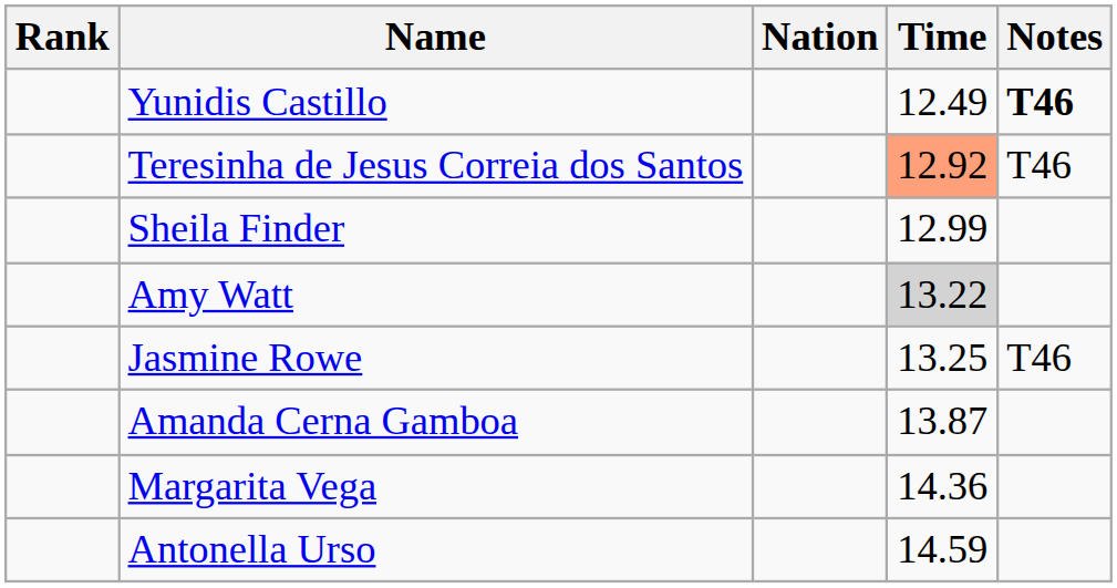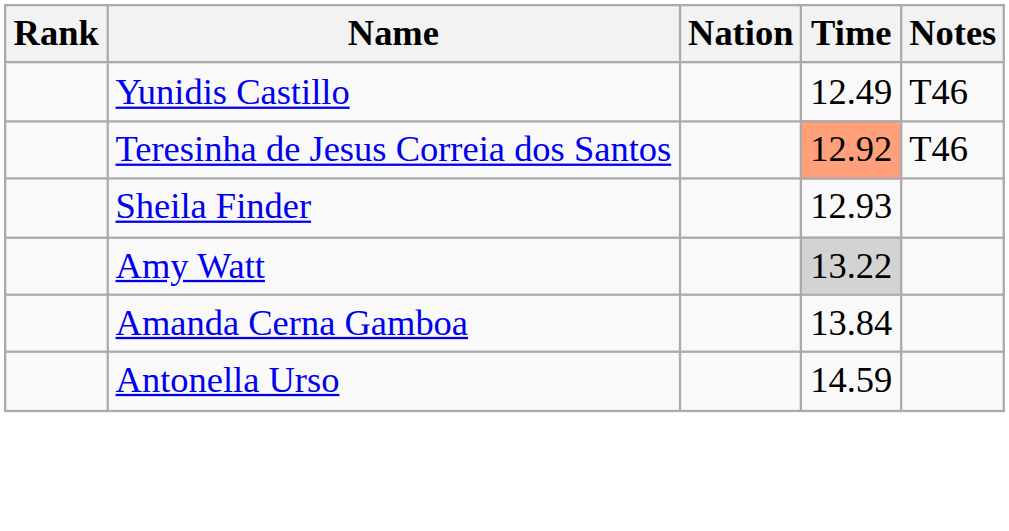Yunidis Castillo | Notes: bold -> normal
Sheila Finder | Time: 12.99 -> 12.93
- row: Jasmine Rowe | 13.25 | T46
Amanda Cerna Gamboa | Time: 13.87 -> 13.84
- row: Margarita Vega | 14.36
